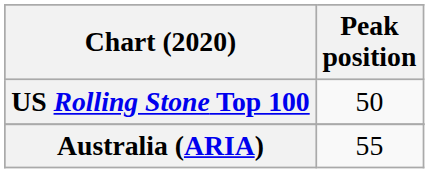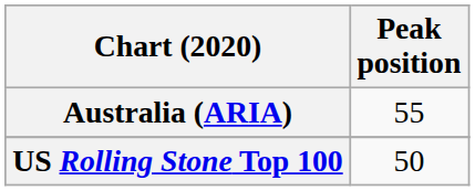rows swapped: Australia (ARIA) <-> US Rolling Stone Top 100
